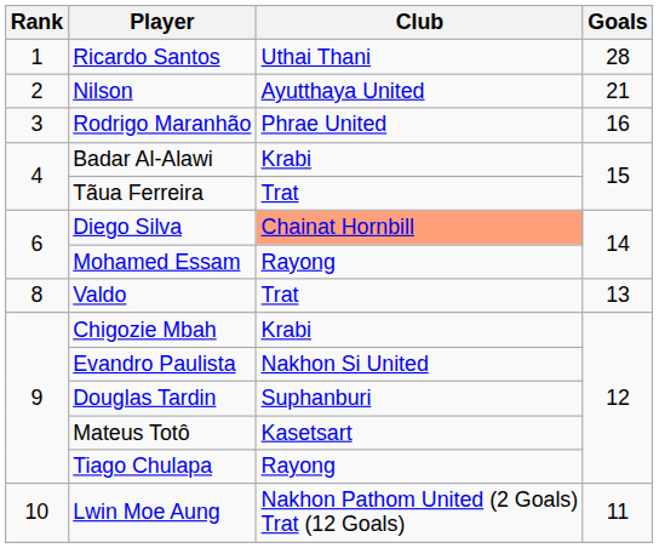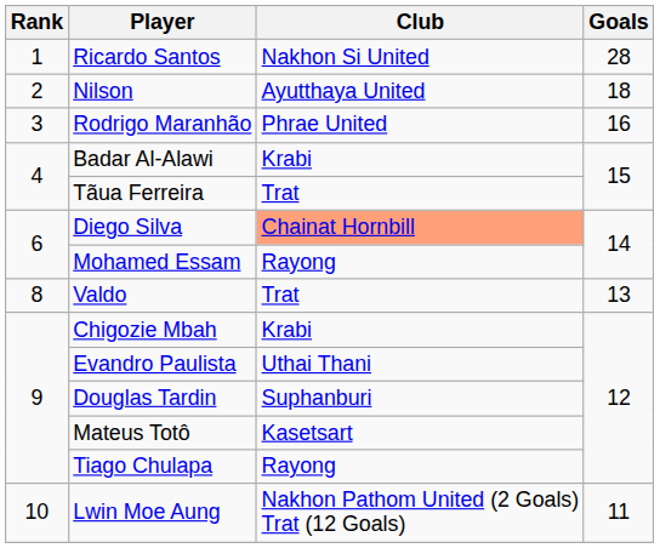Ricardo Santos | Club: Uthai Thani -> Nakhon Si United
Nilson | Goals: 21 -> 18
Evandro Paulista | Club: Nakhon Si United -> Uthai Thani
